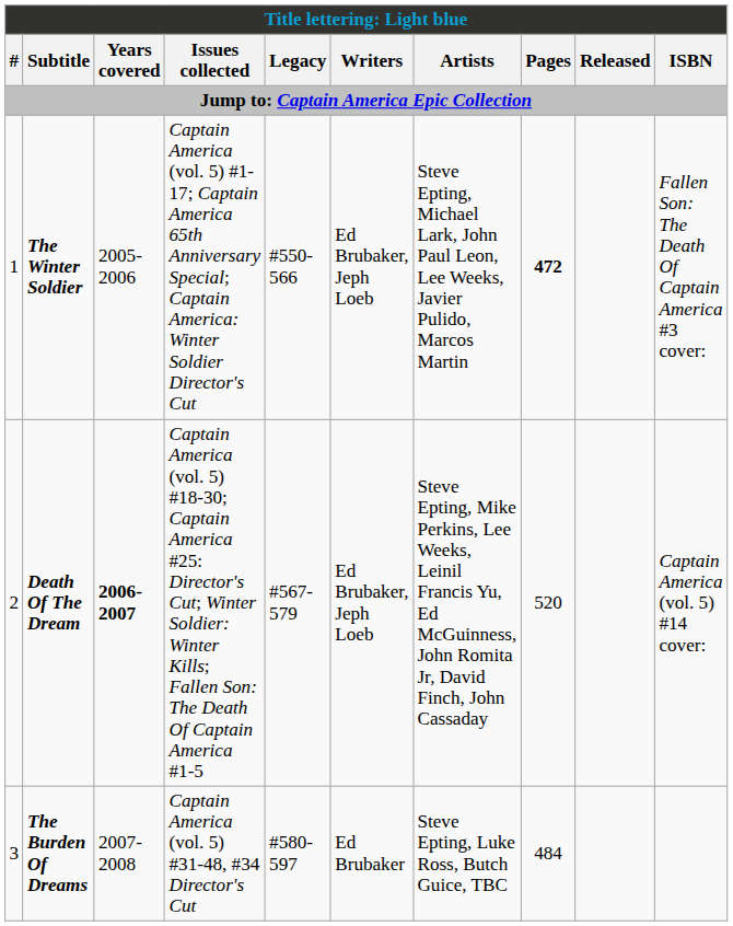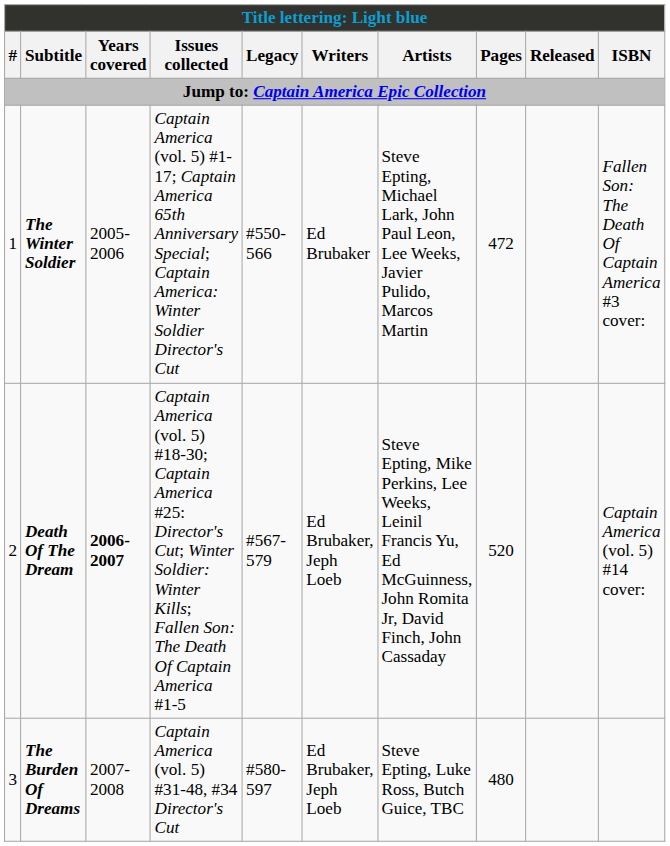The Winter Soldier | Writers: Ed Brubaker, Jeph Loeb -> Ed Brubaker
The Winter Soldier | Pages: bold -> normal
The Burden Of Dreams | Writers: Ed Brubaker -> Ed Brubaker, Jeph Loeb
The Burden Of Dreams | Pages: 484 -> 480
